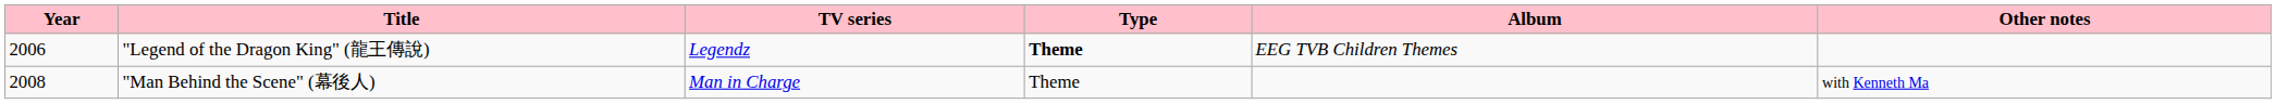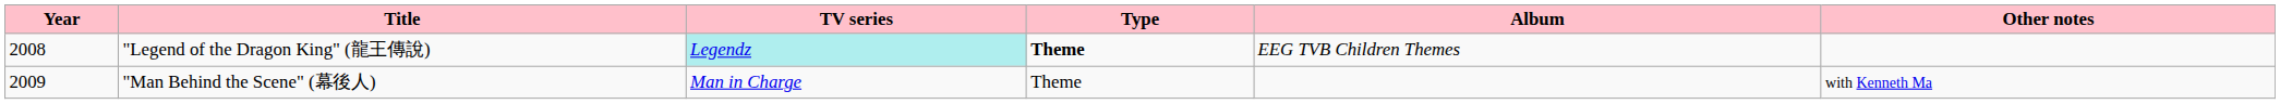"Legend of the Dragon King" (龍王傳說) | Year: 2006 -> 2008
"Legend of the Dragon King" (龍王傳說) | TV series: no background -> paleturquoise background
"Man Behind the Scene" (幕後人) | Year: 2008 -> 2009
